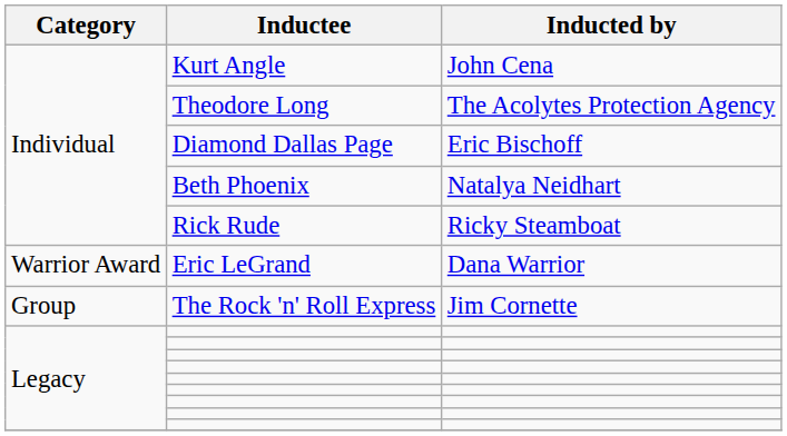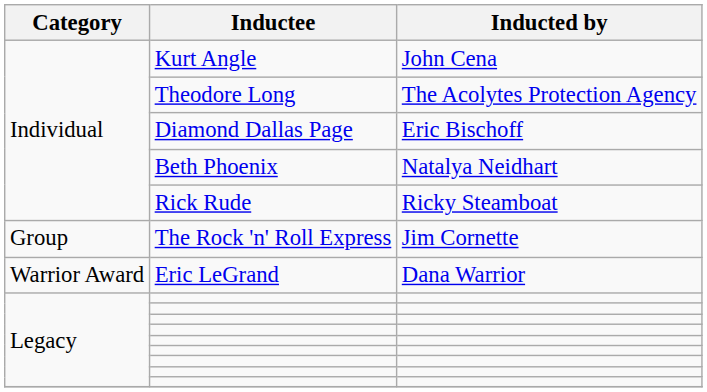rows swapped: The Rock 'n' Roll Express <-> Eric LeGrand
